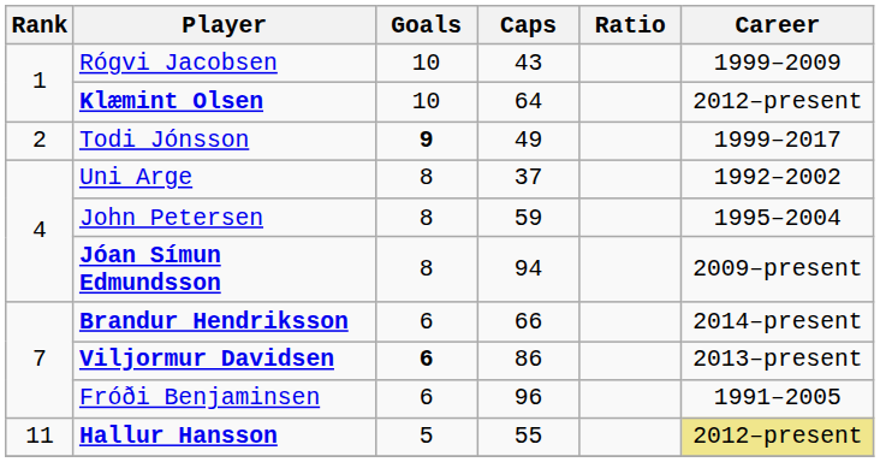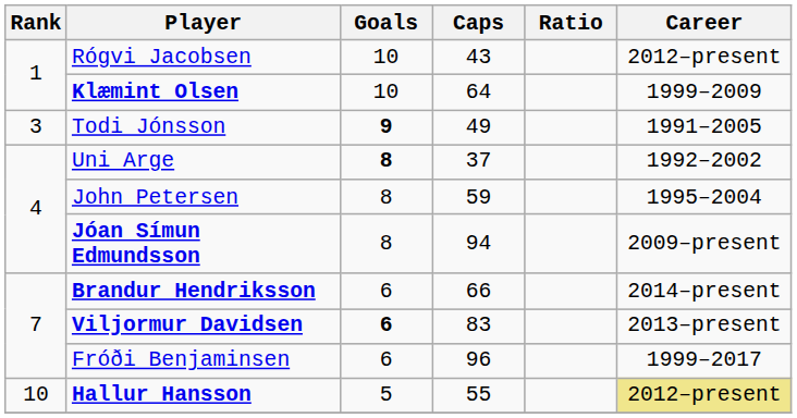Rógvi Jacobsen | Career: 1999–2009 -> 2012–present
Klæmint Olsen | Career: 2012–present -> 1999–2009
Todi Jónsson | Rank: 2 -> 3
Todi Jónsson | Career: 1999–2017 -> 1991–2005
Uni Arge | Goals: normal -> bold
Viljormur Davidsen | Caps: 86 -> 83
Fróði Benjaminsen | Career: 1991–2005 -> 1999–2017
Hallur Hansson | Rank: 11 -> 10
